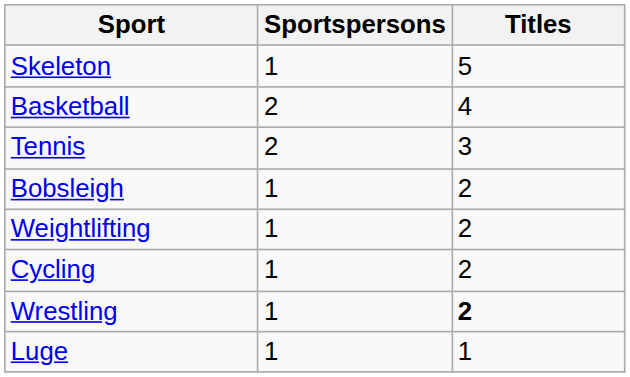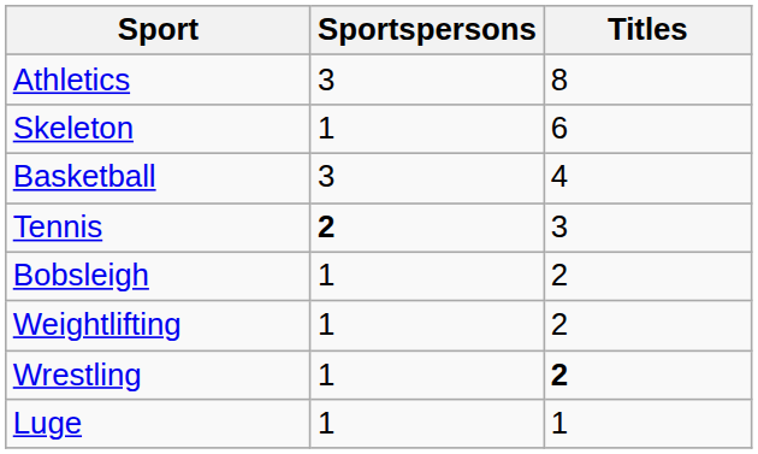+ row: Athletics | 3 | 8
Skeleton | Titles: 5 -> 6
Basketball | Sportspersons: 2 -> 3
Tennis | Sportspersons: normal -> bold
- row: Cycling | 1 | 2
